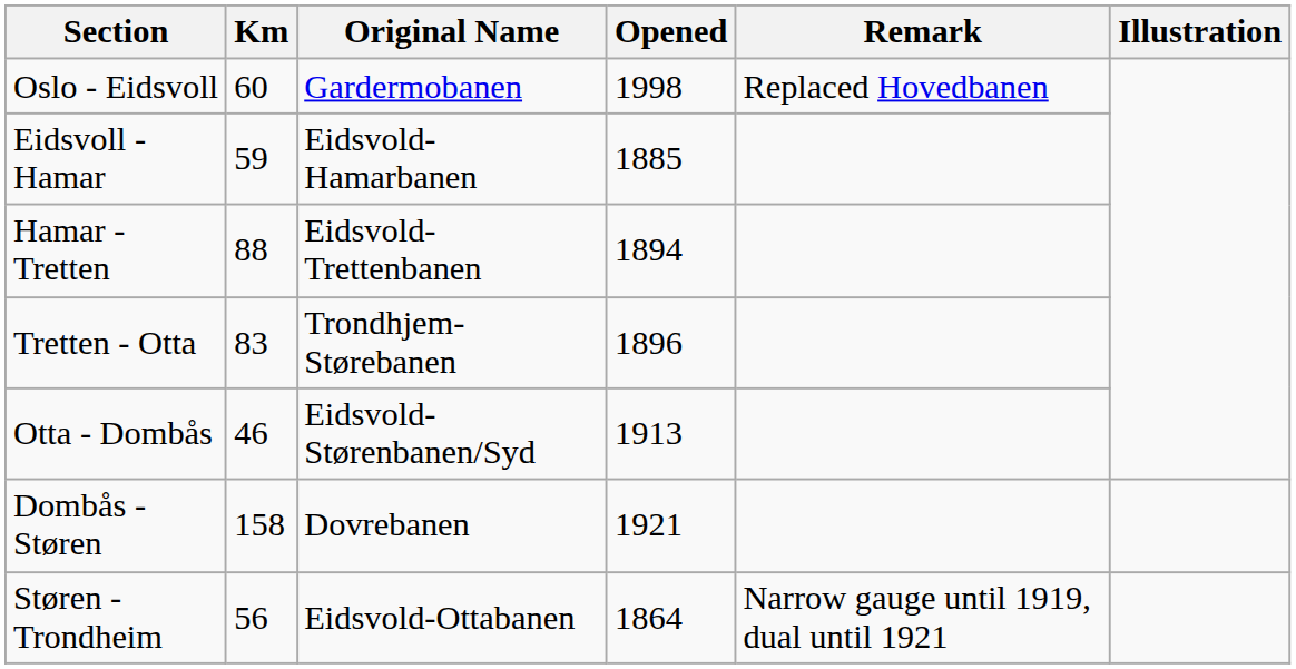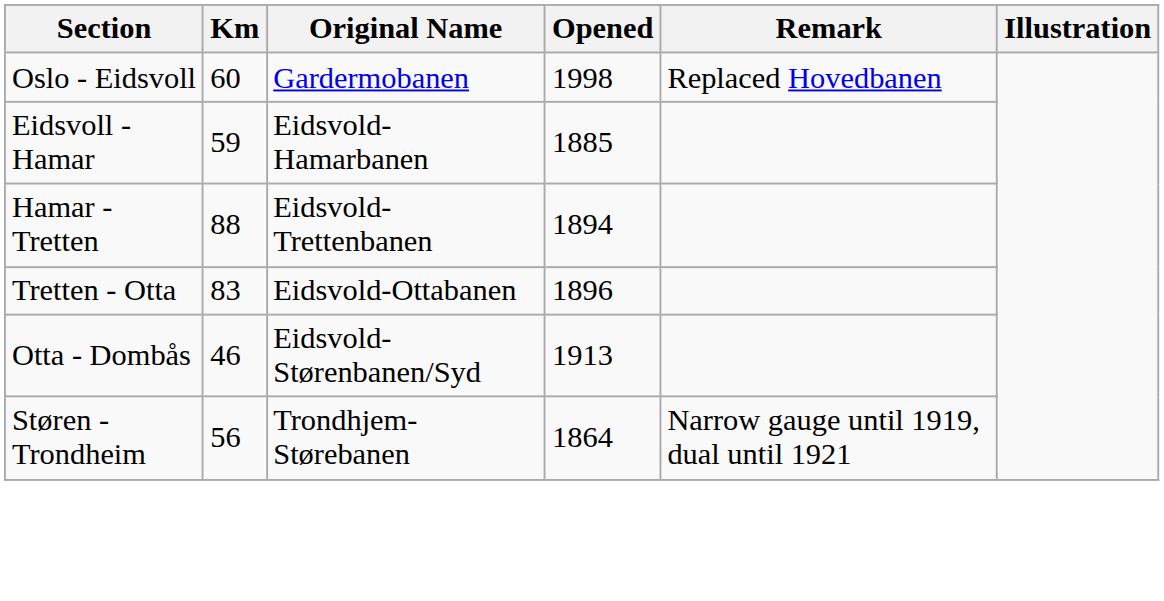Tretten - Otta | Original Name: Trondhjem-Størebanen -> Eidsvold-Ottabanen
- row: Dombås - Støren | 158 | Dovrebanen | 1921
Støren - Trondheim | Original Name: Eidsvold-Ottabanen -> Trondhjem-Størebanen
